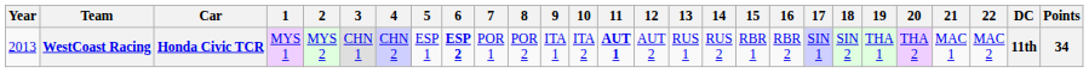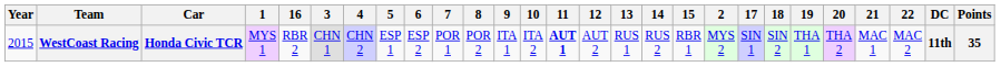columns swapped: 2 <-> 16
WestCoast Racing | Year: 2013 -> 2015
WestCoast Racing | 6: bold -> normal
WestCoast Racing | Points: 34 -> 35
